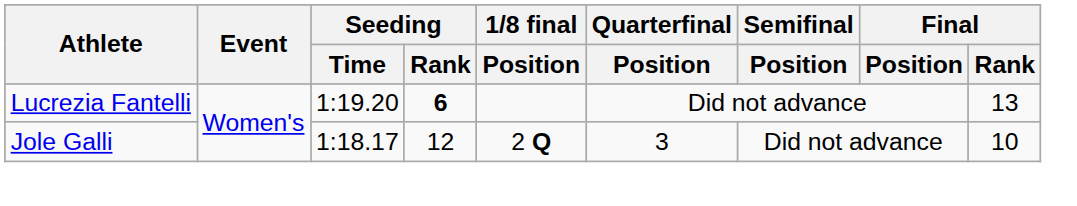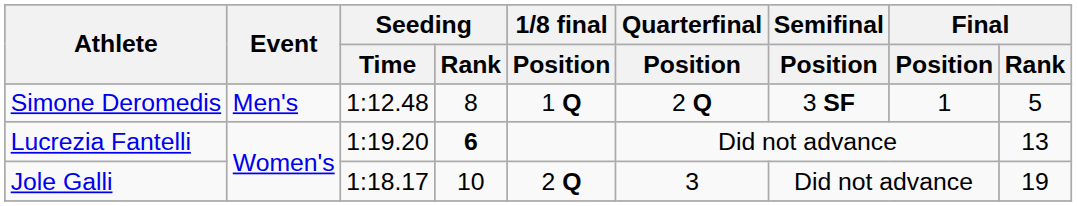+ row: Simone Deromedis | Men's | 1:12.48 | 8 | 1 Q | 2 Q | 3 SF | 1 | 5
Jole Galli | Seeding / Rank: 12 -> 10
Jole Galli | Final / Rank: 10 -> 19
